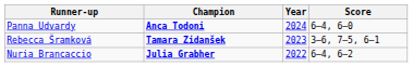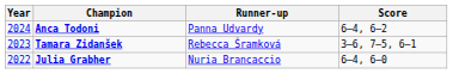columns swapped: Year <-> Runner-up
Anca Todoni | Score: 6–4, 6–0 -> 6–4, 6–2
Julia Grabher | Score: 6–4, 6–2 -> 6–4, 6–0
